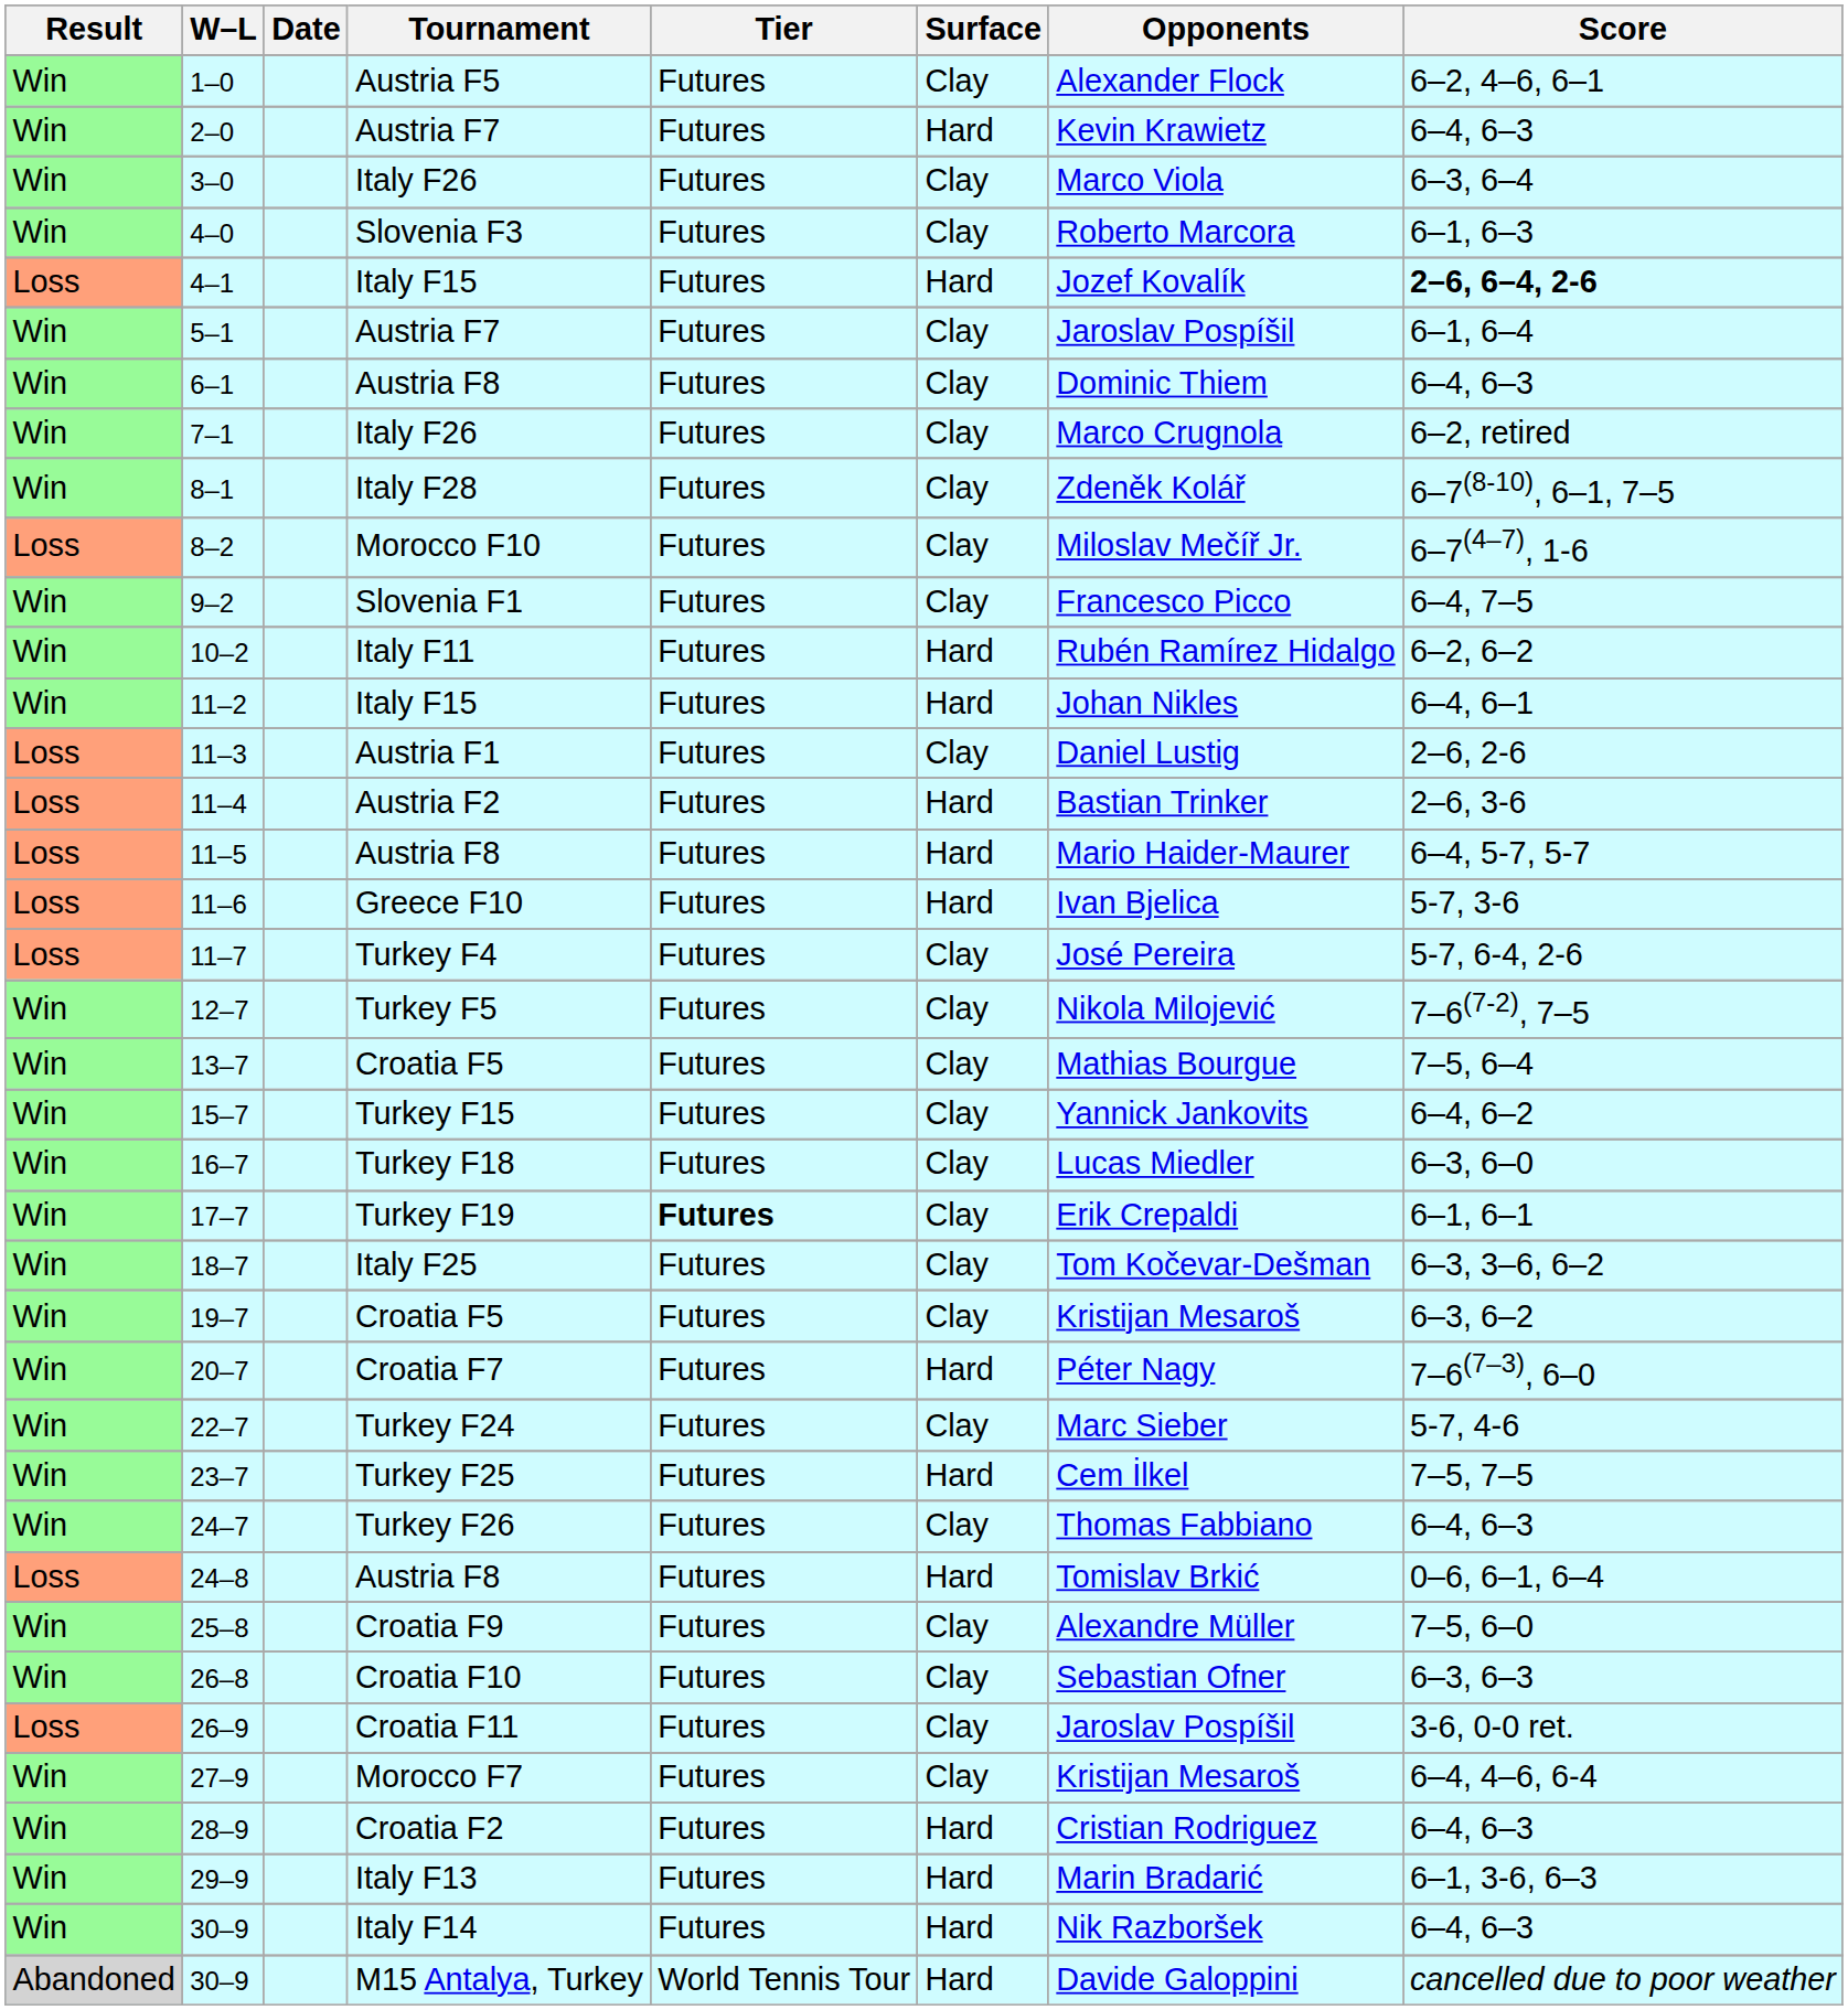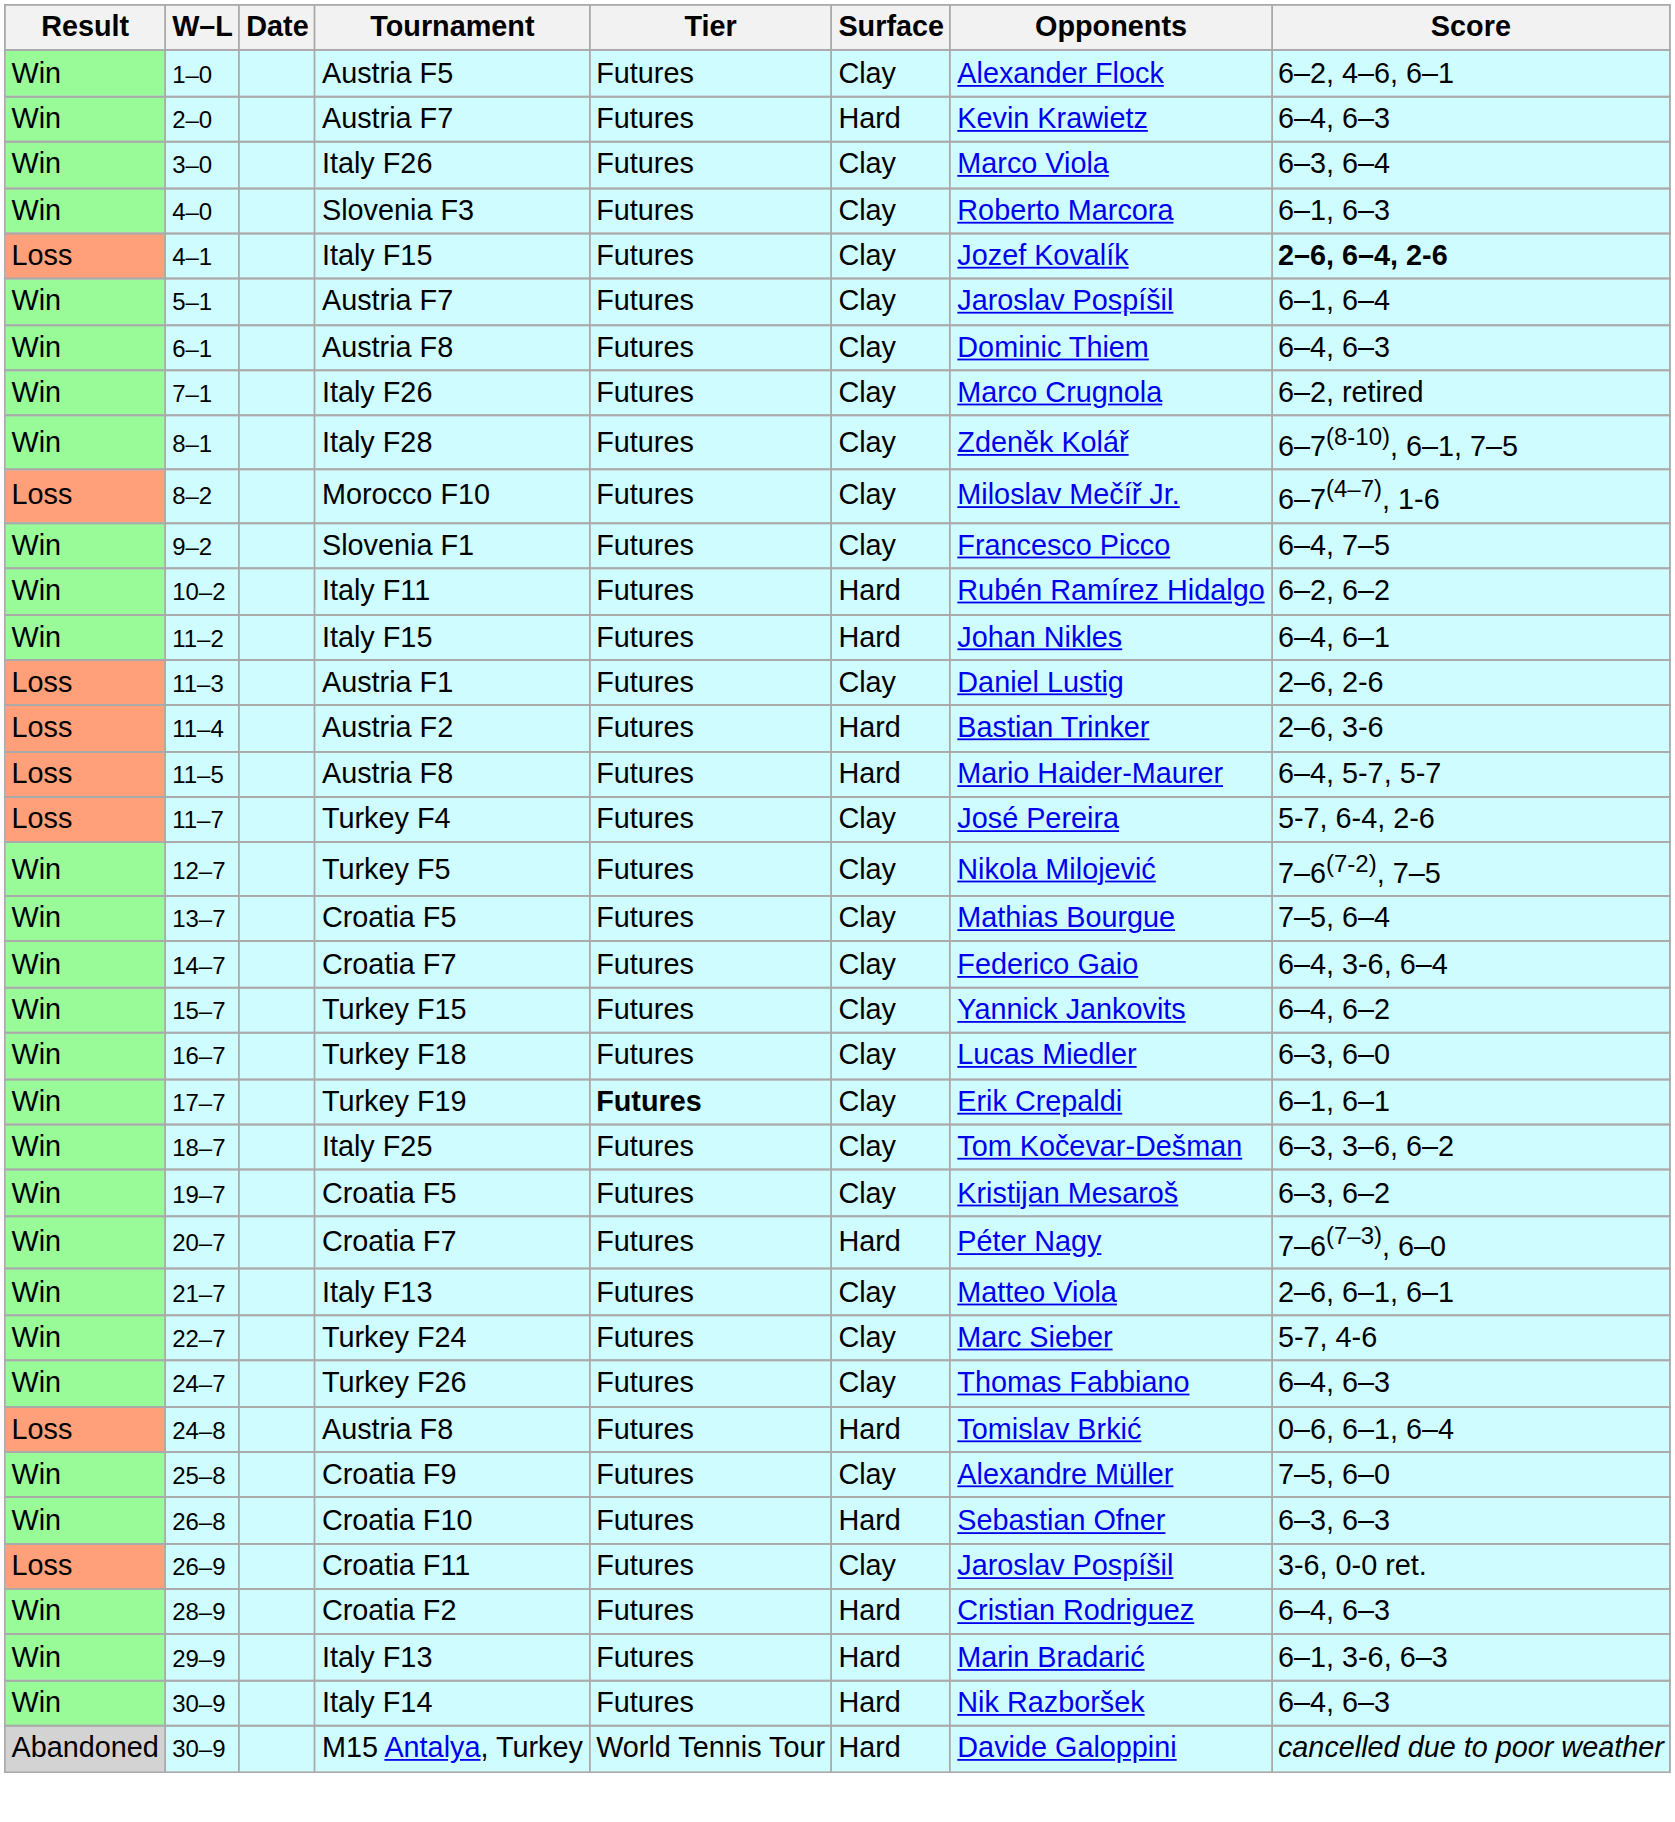4–1 | Surface: Hard -> Clay
- row: Loss | 11–6 | Greece F10 | Futures | Hard | Ivan Bjelica | 5-7, 3-6
+ row: Win | 14–7 | Croatia F7 | Futures | Clay | Federico Gaio | 6–4, 3-6, 6–4
+ row: Win | 21–7 | Italy F13 | Futures | Clay | Matteo Viola | 2–6, 6–1, 6–1
- row: Win | 23–7 | Turkey F25 | Futures | Hard | Cem İlkel | 7–5, 7–5
26–8 | Surface: Clay -> Hard
- row: Win | 27–9 | Morocco F7 | Futures | Clay | Kristijan Mesaroš | 6–4, 4–6, 6-4
